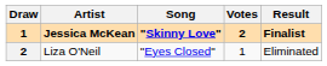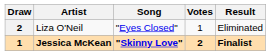rows swapped: Jessica McKean <-> Liza O'Neil
